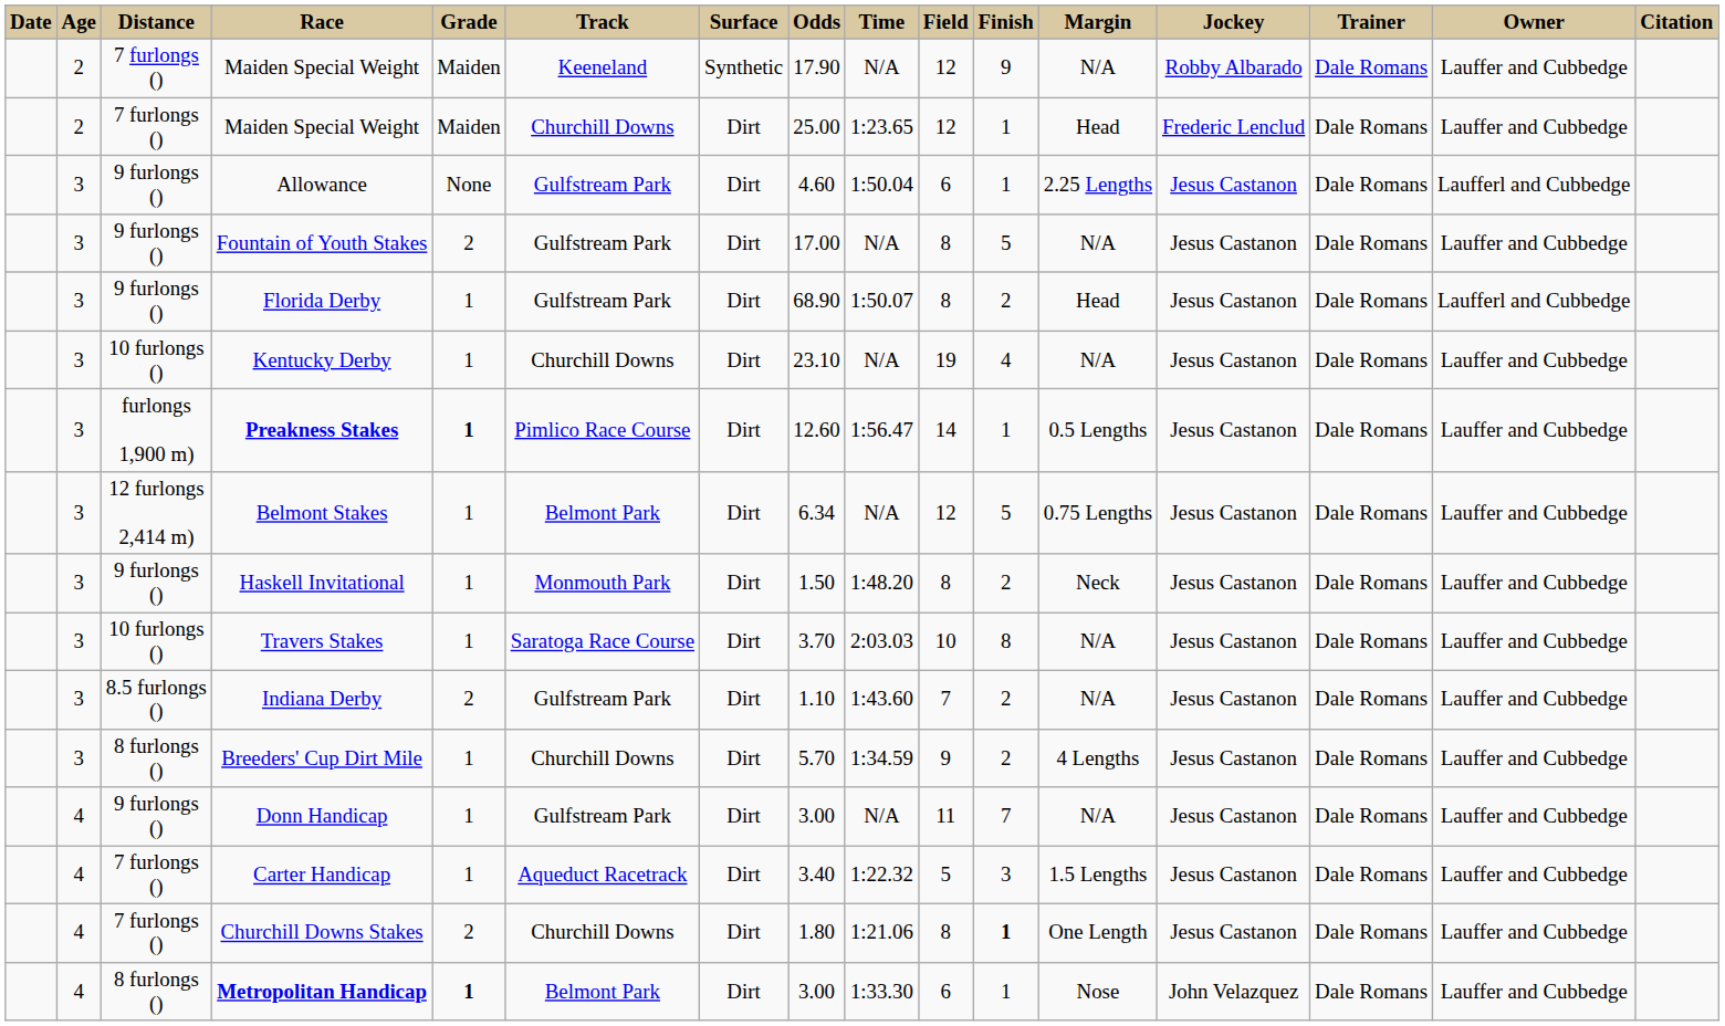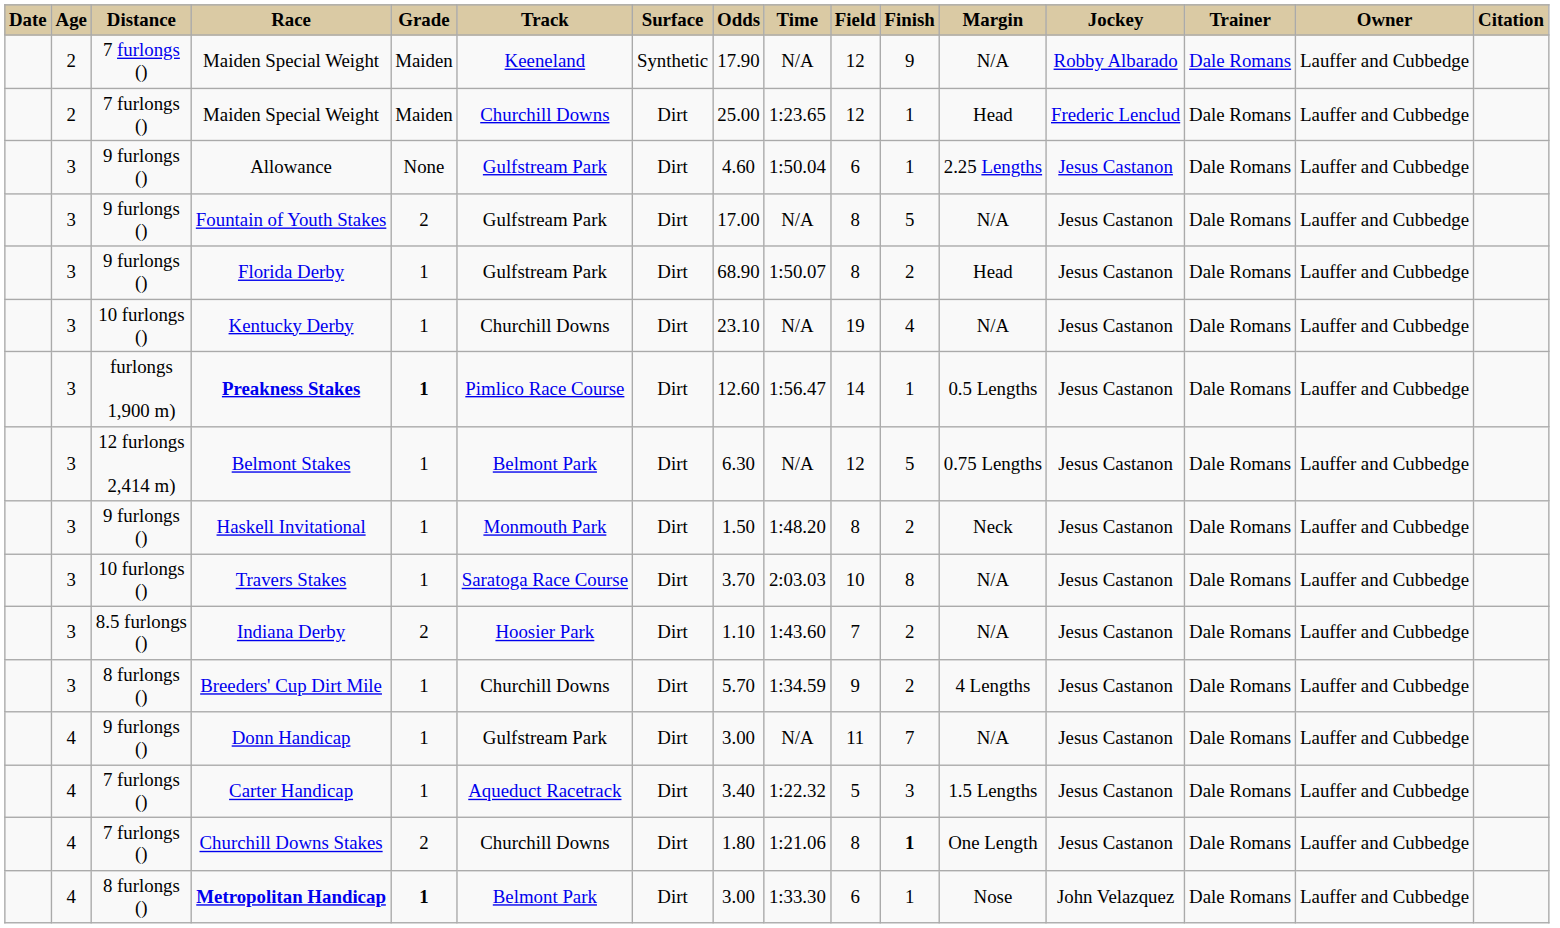Allowance | Owner: Laufferl and Cubbedge -> Lauffer and Cubbedge
Florida Derby | Owner: Laufferl and Cubbedge -> Lauffer and Cubbedge
Belmont Stakes | Odds: 6.34 -> 6.30
Indiana Derby | Track: Gulfstream Park -> Hoosier Park
